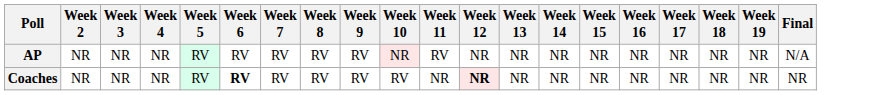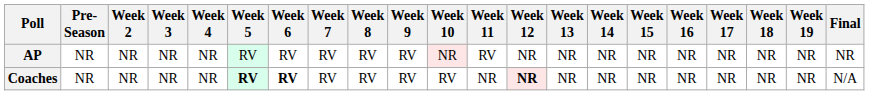+ column: Pre- Season | NR | NR
AP | Final: N/A -> NR
Coaches | Week 5: normal -> bold
Coaches | Final: NR -> N/A
